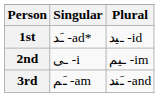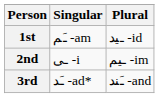1st | Singular: ـَد -ad* -> ـَم -am
3rd | Singular: ـَم -am -> ـَد -ad*
